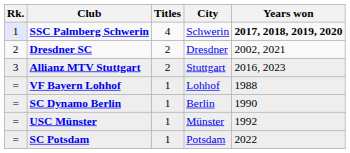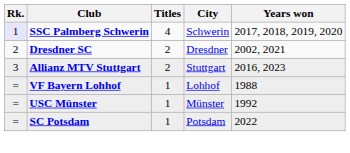SSC Palmberg Schwerin | Years won: bold -> normal
- row: = | SC Dynamo Berlin | 1 | Berlin | 1990
